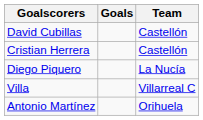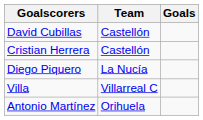columns swapped: Goals <-> Team
